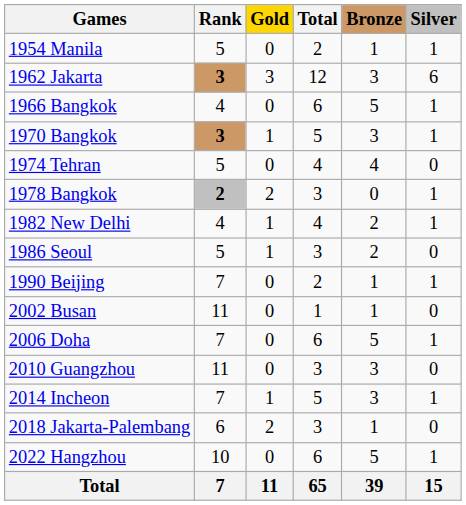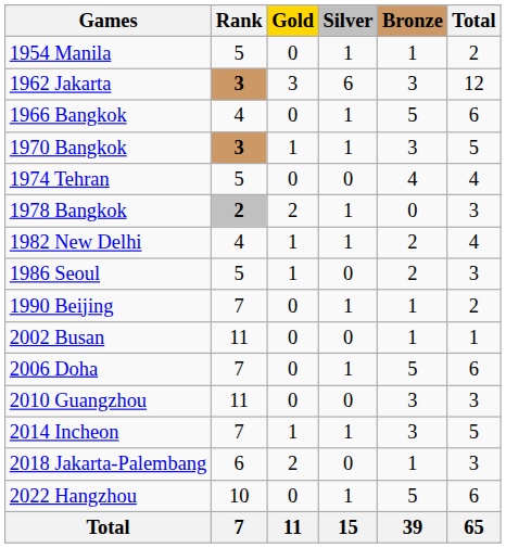columns swapped: Silver <-> Total
